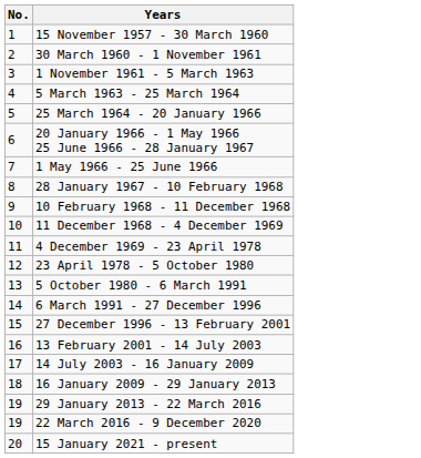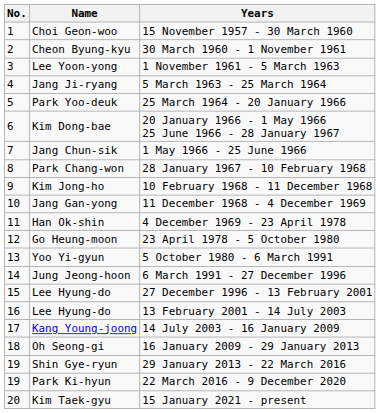+ column: Name | Choi Geon-woo | Cheon Byung-kyu | Lee Yoon-yong | Jang Ji-ryang | Park Yoo-deuk | Kim Dong-bae | Jang Chun-sik | Park Chang-won | Kim Jong-ho | Jang Gan-yong | Han Ok-shin | Go Heung-moon | Yoo Yi-gyun | Jung Jeong-hoon | Lee Hyung-do | Lee Hyung-do | Kang Young-joong | Oh Seong-gi | Shin Gye-ryun | Park Ki-hyun | Kim Taek-gyu
